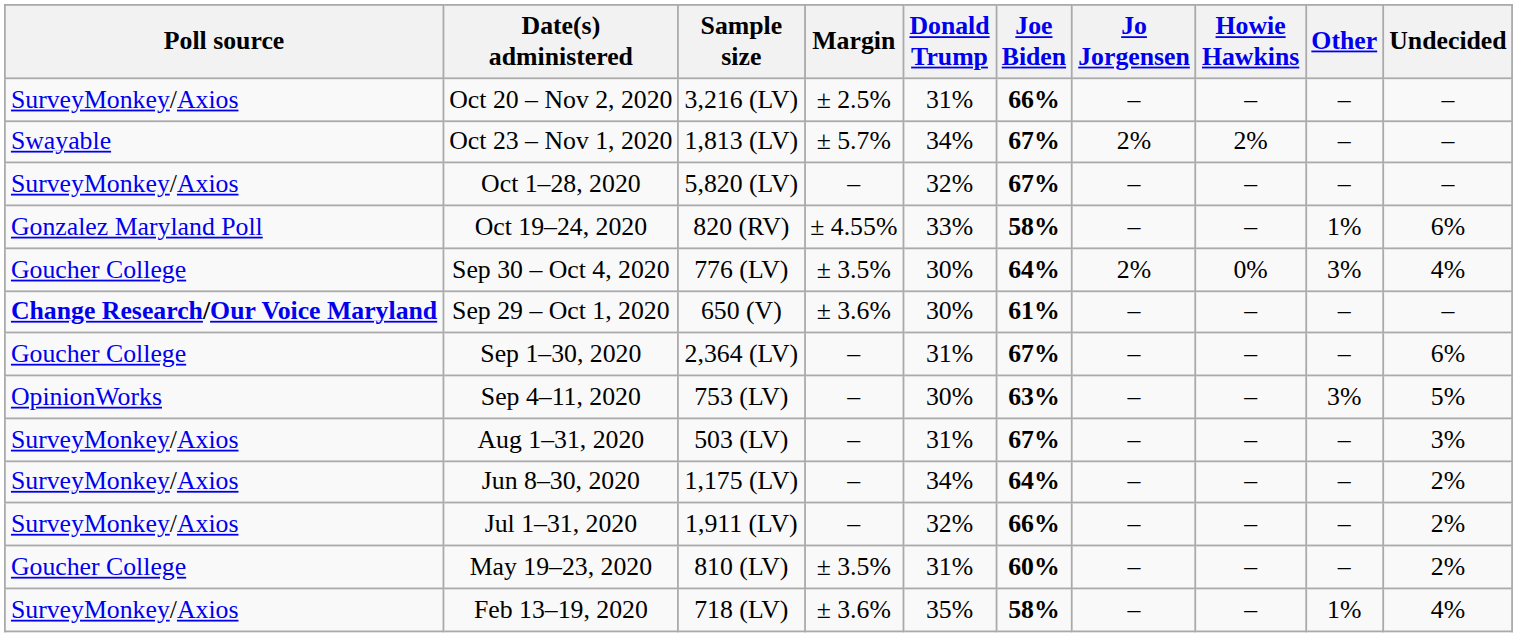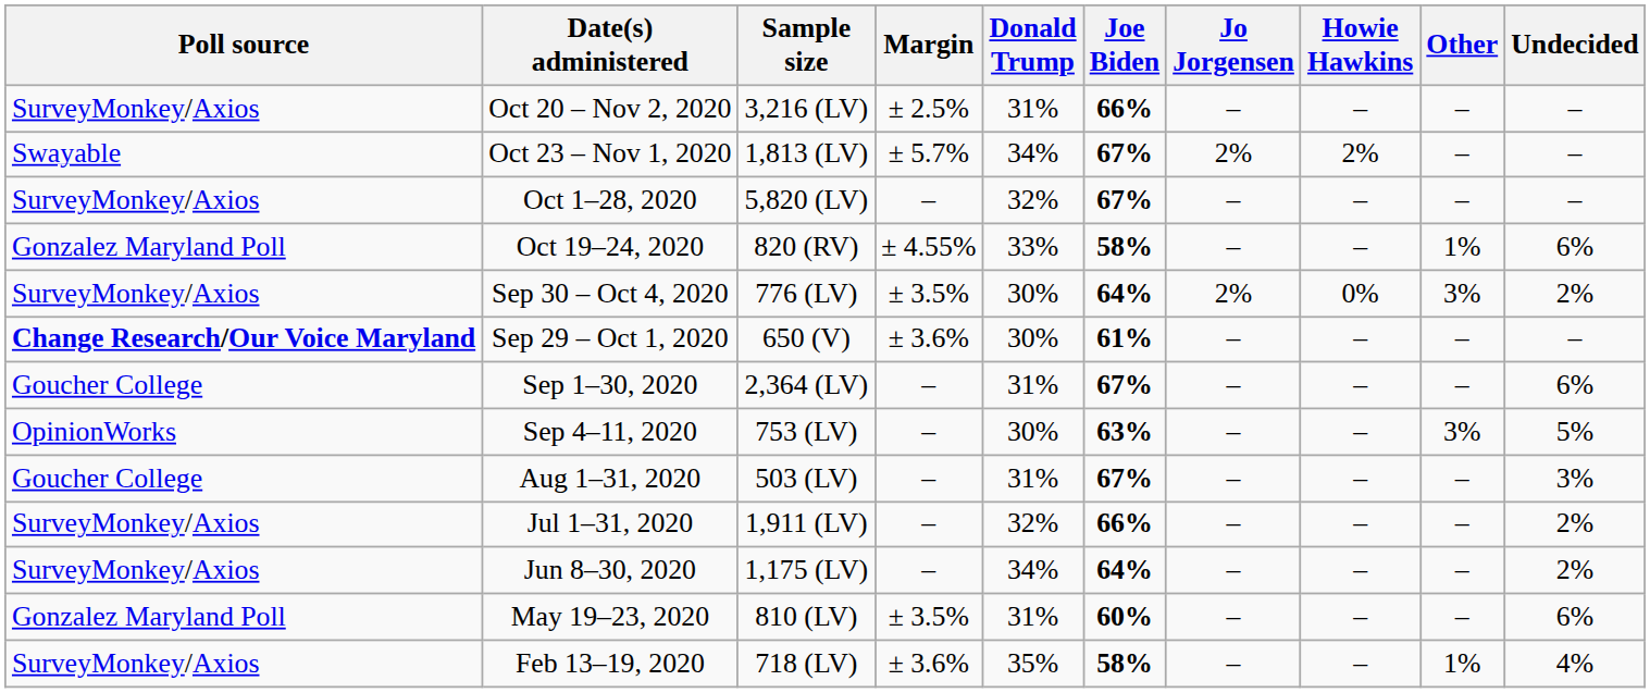Sep 30 – Oct 4, 2020 | Poll source: Goucher College -> SurveyMonkey/Axios
Sep 30 – Oct 4, 2020 | Undecided: 4% -> 2%
Aug 1–31, 2020 | Poll source: SurveyMonkey/Axios -> Goucher College
rows swapped: Jul 1–31, 2020 <-> Jun 8–30, 2020
May 19–23, 2020 | Poll source: Goucher College -> Gonzalez Maryland Poll
May 19–23, 2020 | Undecided: 2% -> 6%
